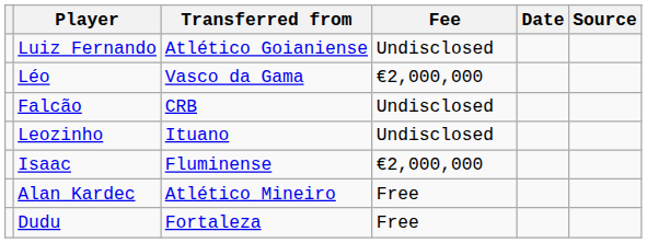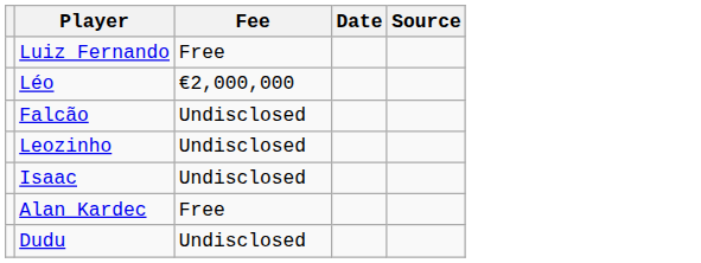- column: Transferred from | Atlético Goianiense | Vasco da Gama | CRB | Ituano | Fluminense | Atlético Mineiro | Fortaleza
Luiz Fernando | Fee: Undisclosed -> Free
Isaac | Fee: €2,000,000 -> Undisclosed
Dudu | Fee: Free -> Undisclosed
